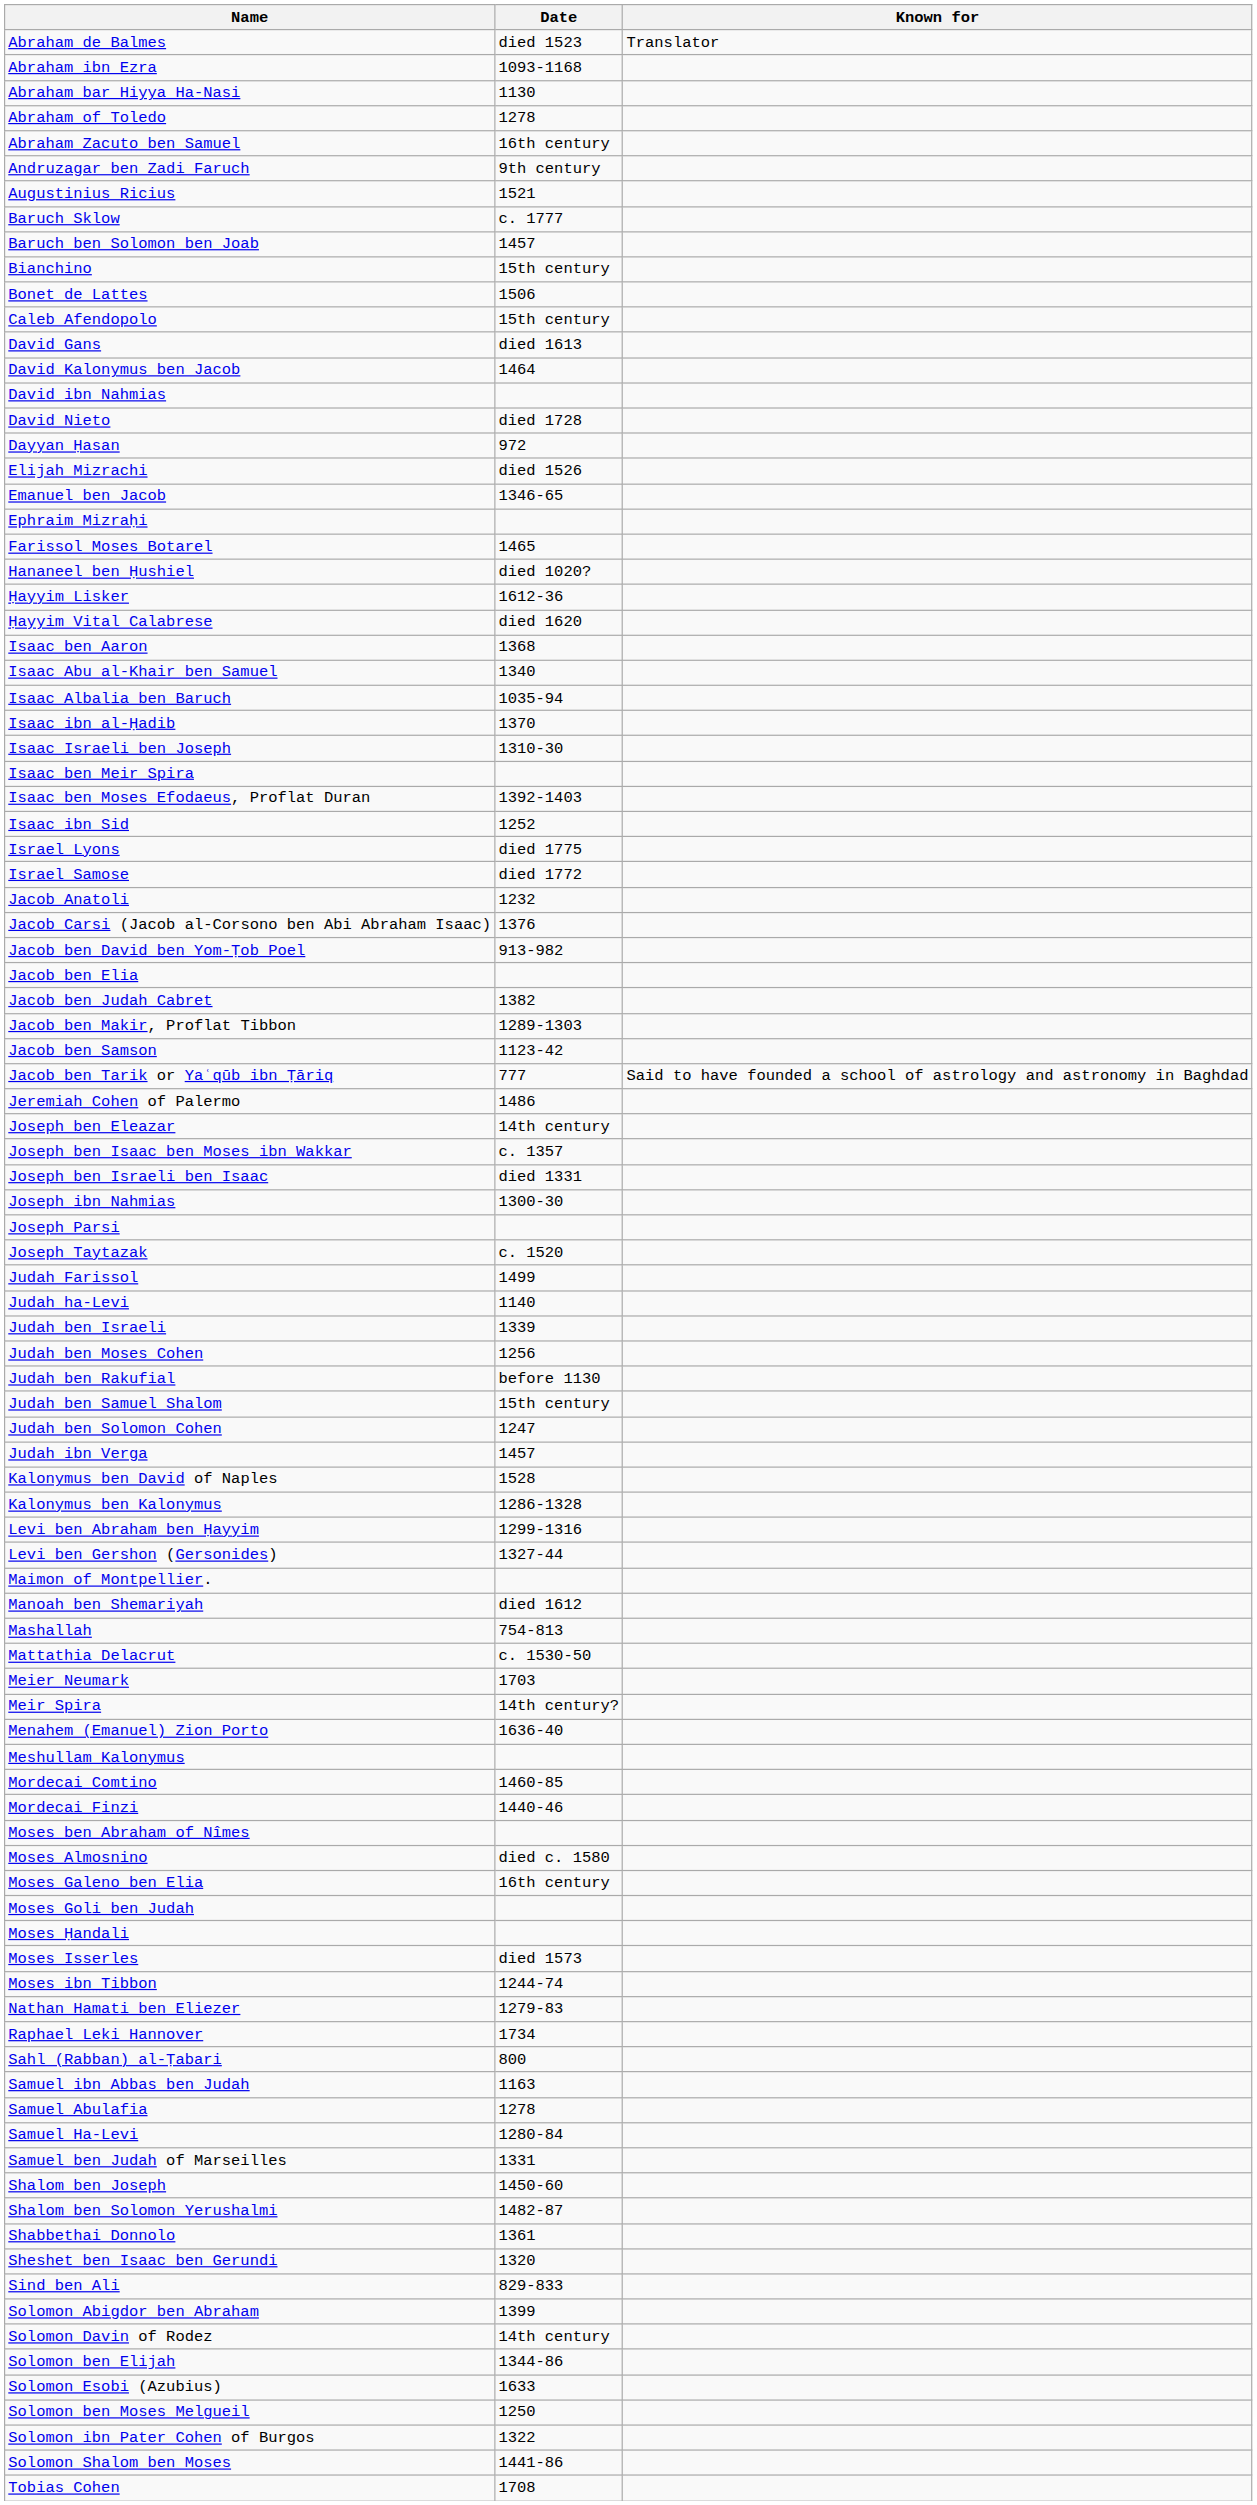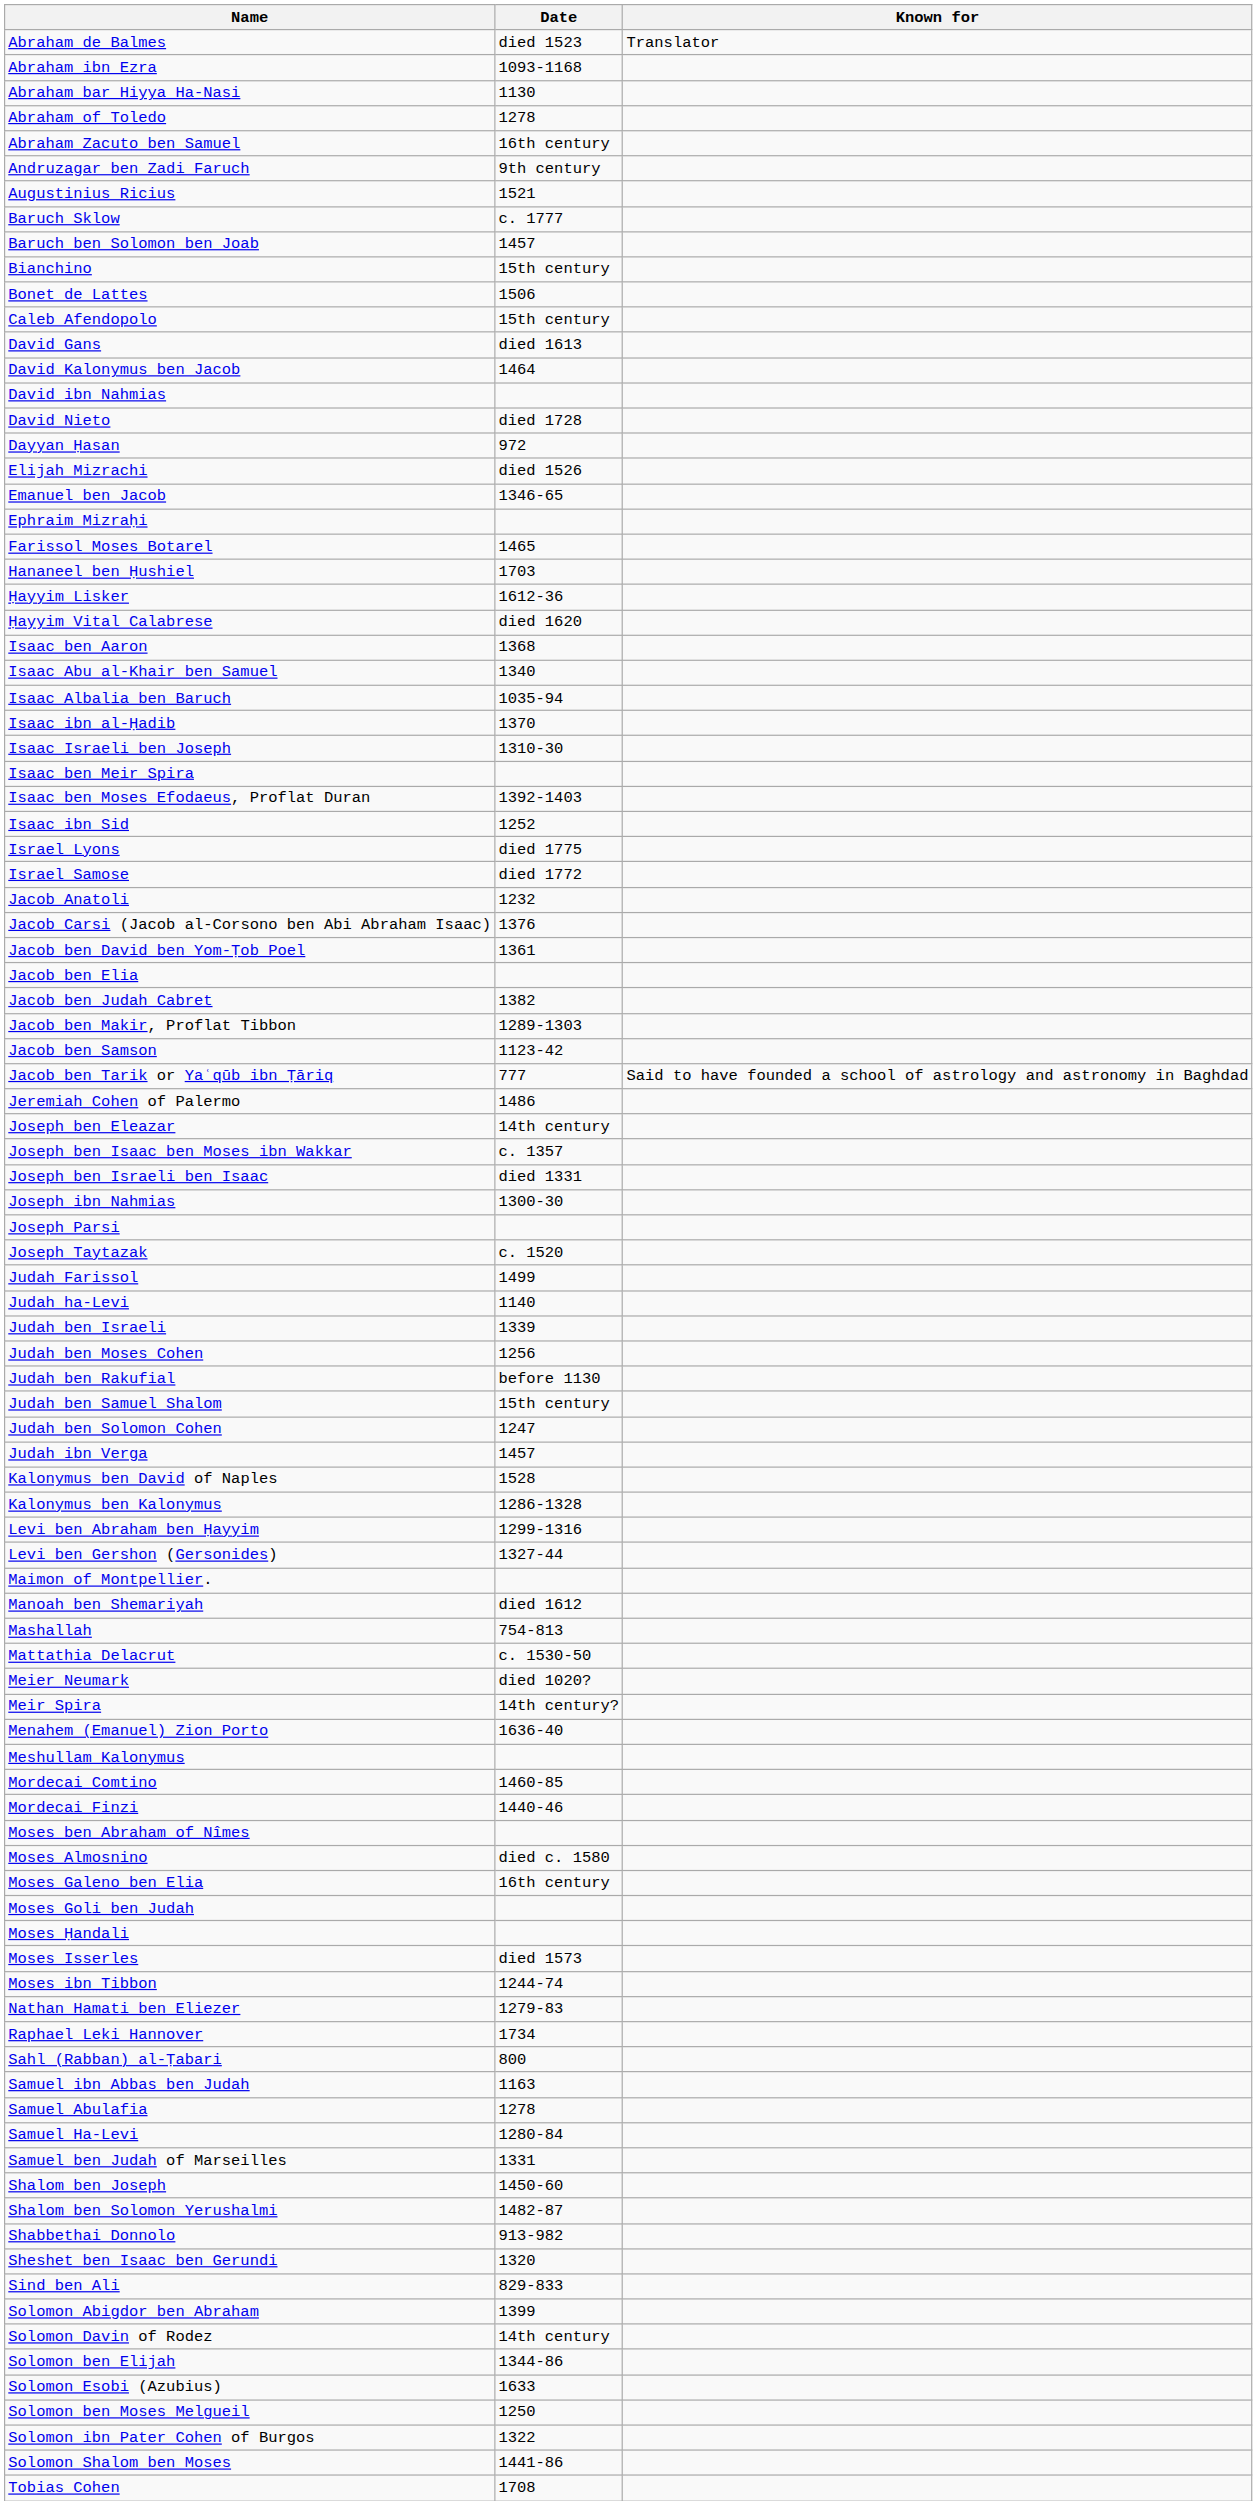Hananeel ben Ḥushiel | Date: died 1020? -> 1703
Jacob ben David ben Yom-Ṭob Poel | Date: 913-982 -> 1361
Meier Neumark | Date: 1703 -> died 1020?
Shabbethai Donnolo | Date: 1361 -> 913-982
